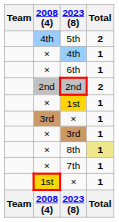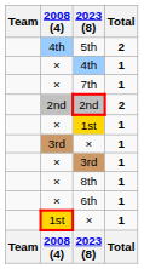rows swapped: 7th <-> 6th
8th | Total: khaki background -> no background
